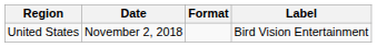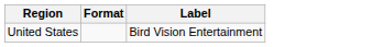- column: Date | November 2, 2018
